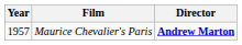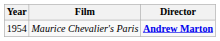Maurice Chevalier's Paris | Year: 1957 -> 1954
